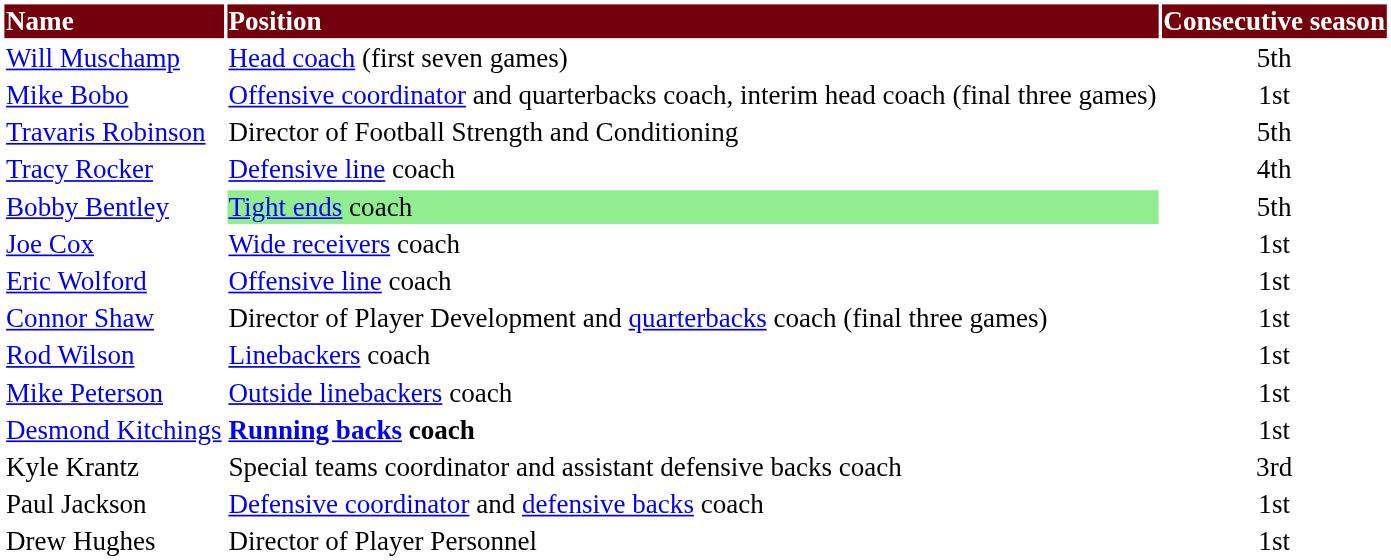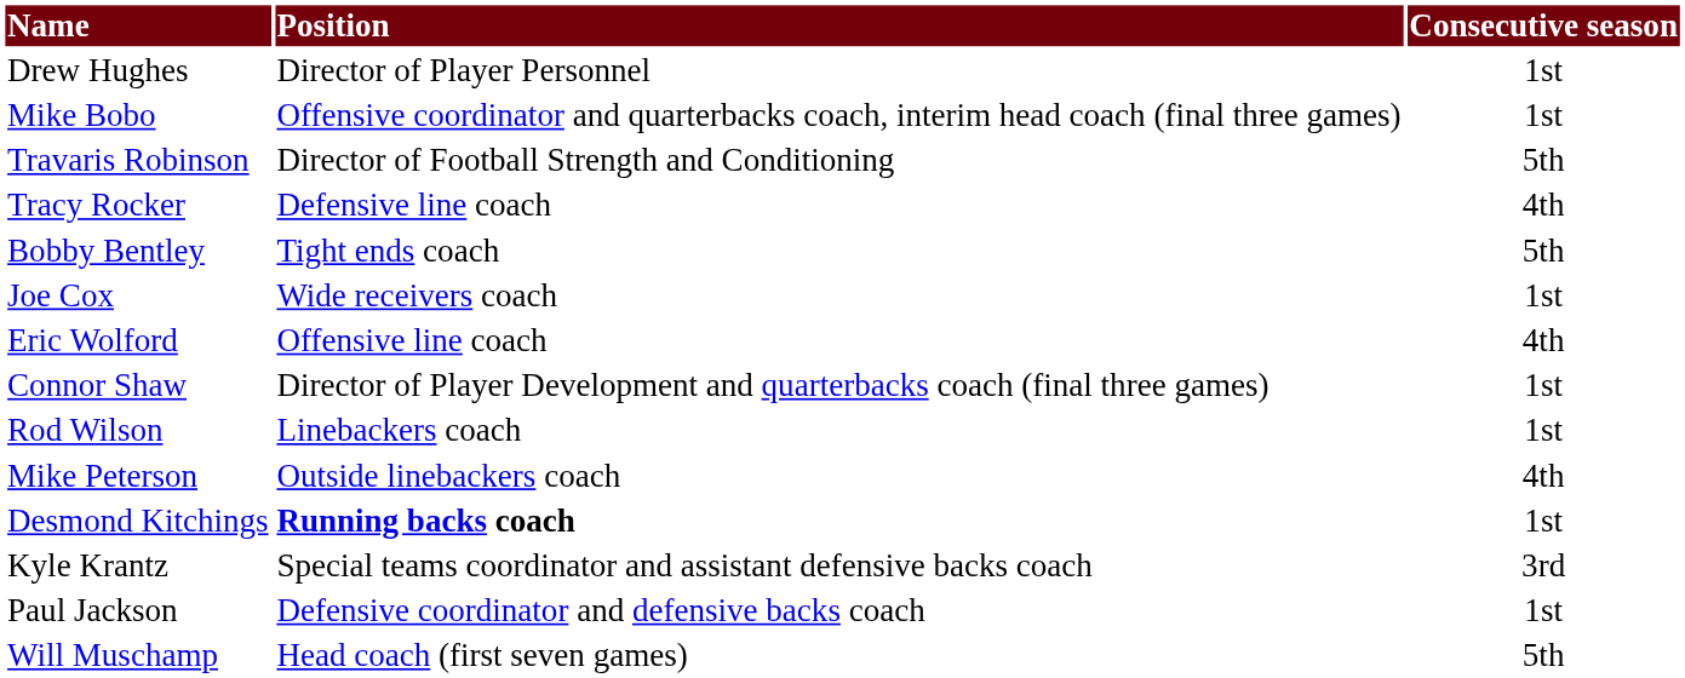rows swapped: Will Muschamp <-> Drew Hughes
Bobby Bentley | Position: lightgreen background -> no background
Eric Wolford | Consecutive season: 1st -> 4th
Mike Peterson | Consecutive season: 1st -> 4th
